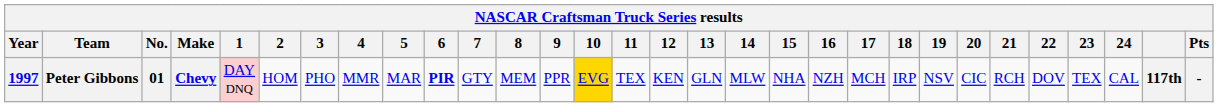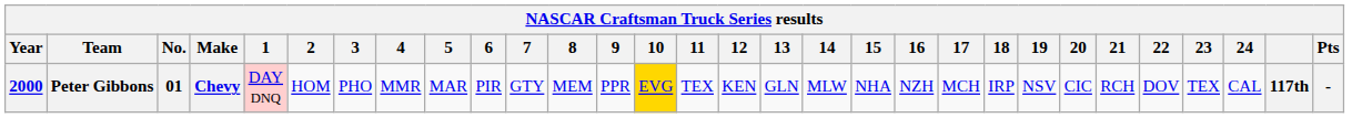Peter Gibbons | Year: 1997 -> 2000
Peter Gibbons | 6: bold -> normal
